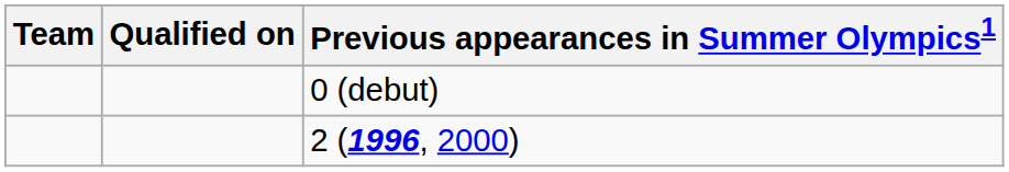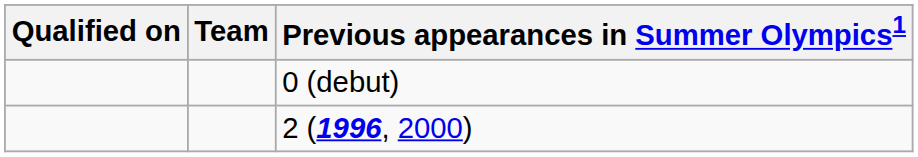columns swapped: Team <-> Qualified on
